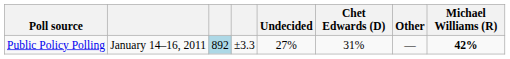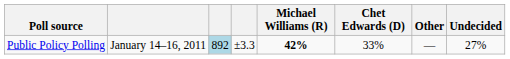columns swapped: Michael Williams (R) <-> Undecided
Public Policy Polling | Chet Edwards (D): 31% -> 33%
